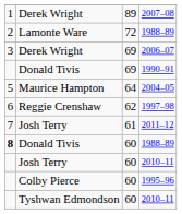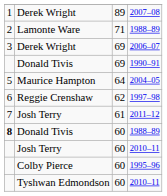Lamonte Ware / 1988–89 | column 3: 72 -> 71
